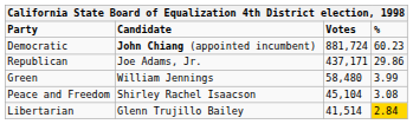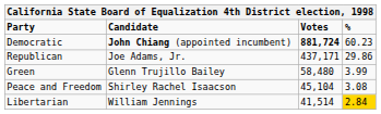Democratic | Votes: normal -> bold
Green | Candidate: William Jennings -> Glenn Trujillo Bailey
Libertarian | Candidate: Glenn Trujillo Bailey -> William Jennings
